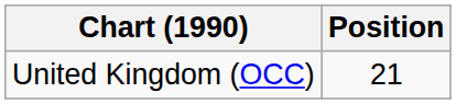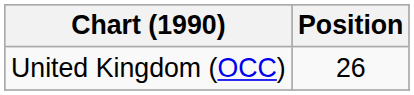United Kingdom (OCC) | Position: 21 -> 26
